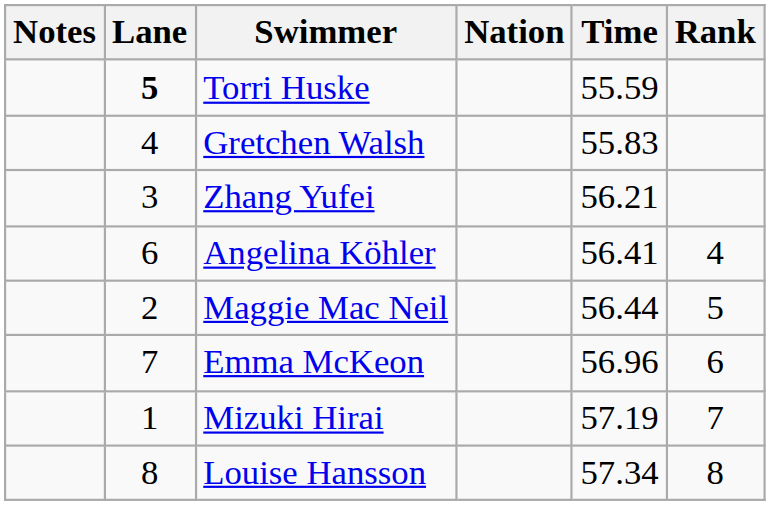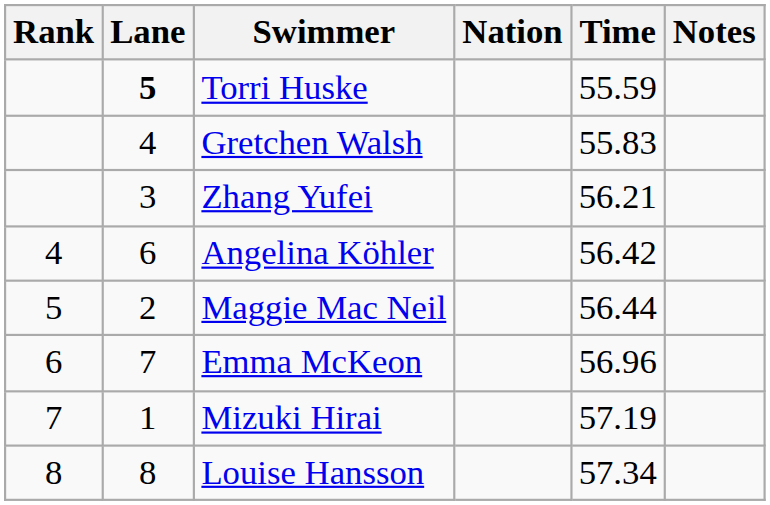columns swapped: Rank <-> Notes
Angelina Köhler | Time: 56.41 -> 56.42
